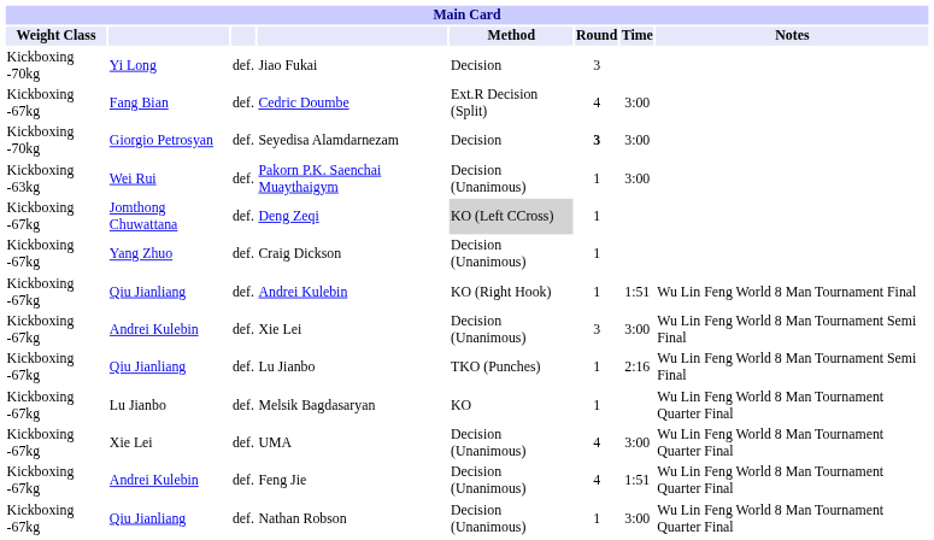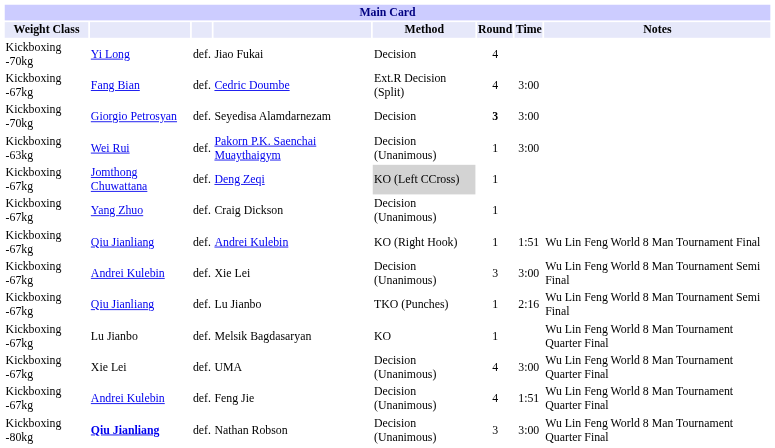Jiao Fukai | Round: 3 -> 4
Nathan Robson | Weight Class: Kickboxing -67kg -> Kickboxing -80kg
Nathan Robson | column 2: normal -> bold
Nathan Robson | Round: 1 -> 3
